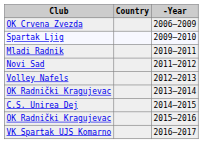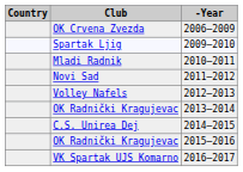columns swapped: Club <-> Country
